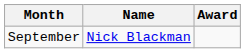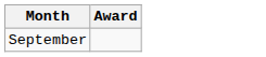- column: Name | Nick Blackman
